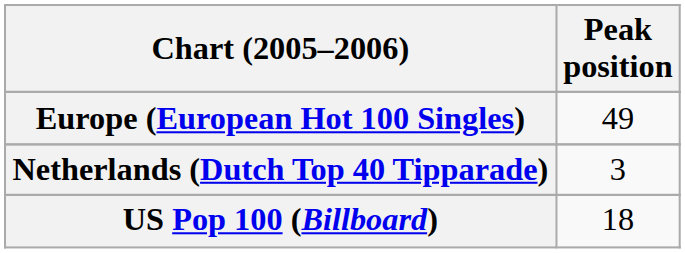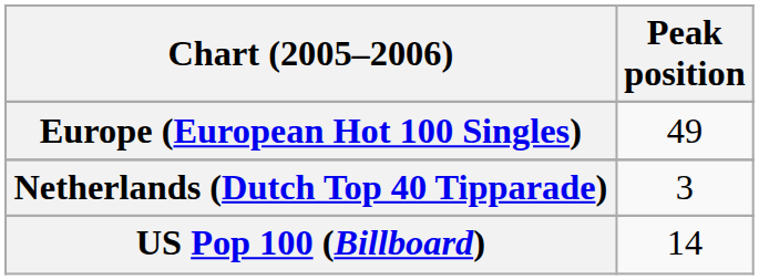US Pop 100 (Billboard) | Peak position: 18 -> 14
